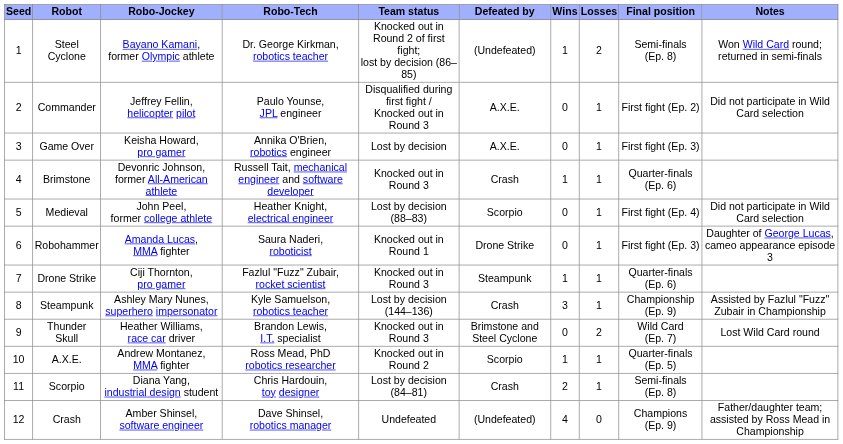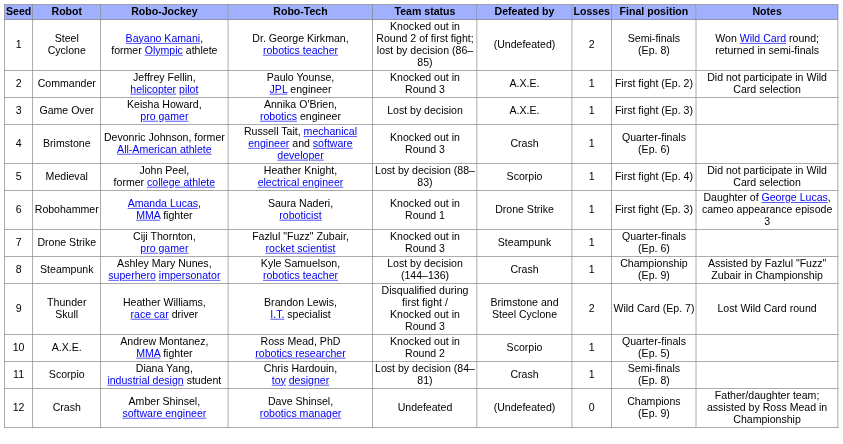- column: Wins | 1 | 0 | 0 | 1 | 0 | 0 | 1 | 3 | 0 | 1 | 2 | 4
Commander | Team status: Disqualified during first fight / Knocked out in Round 3 -> Knocked out in Round 3
Thunder Skull | Team status: Knocked out in Round 3 -> Disqualified during first fight / Knocked out in Round 3
